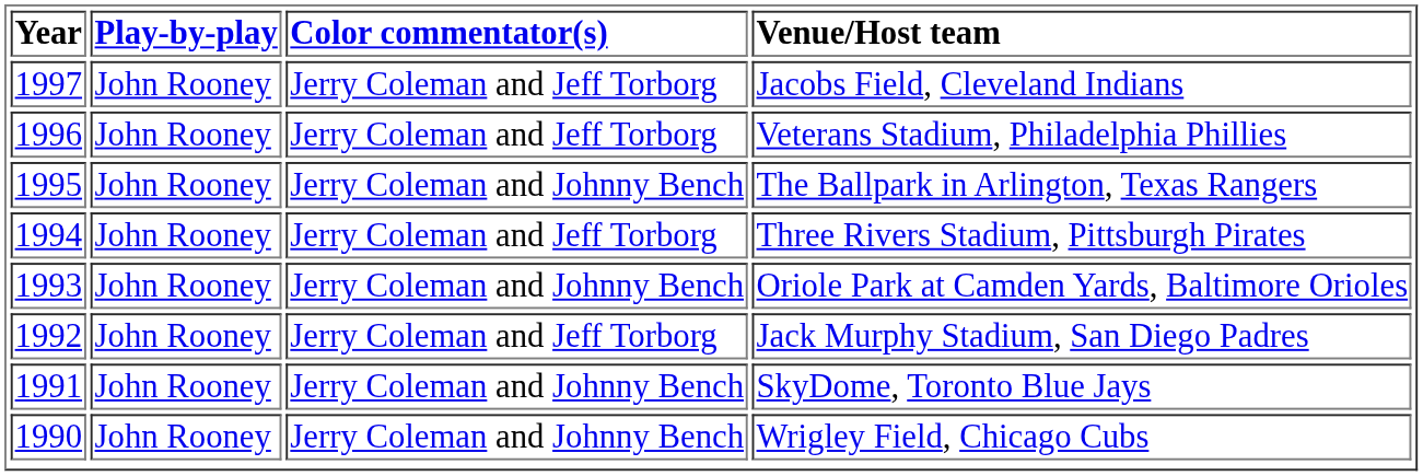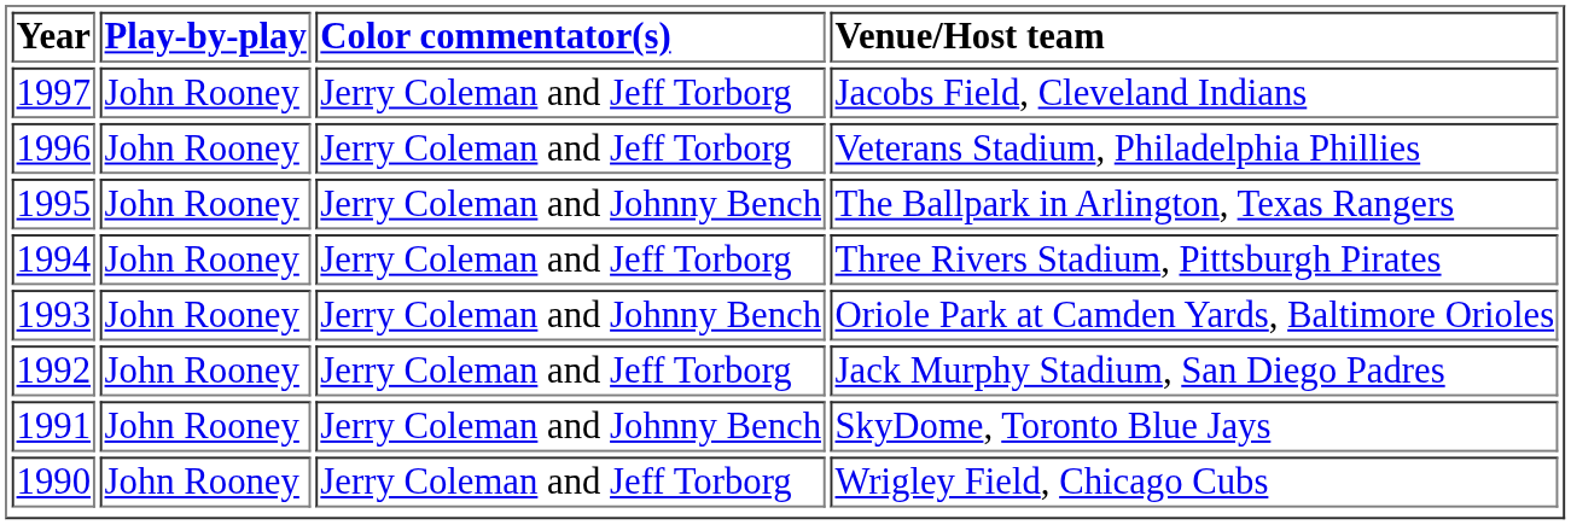Wrigley Field, Chicago Cubs | Color commentator(s): Jerry Coleman and Johnny Bench -> Jerry Coleman and Jeff Torborg
